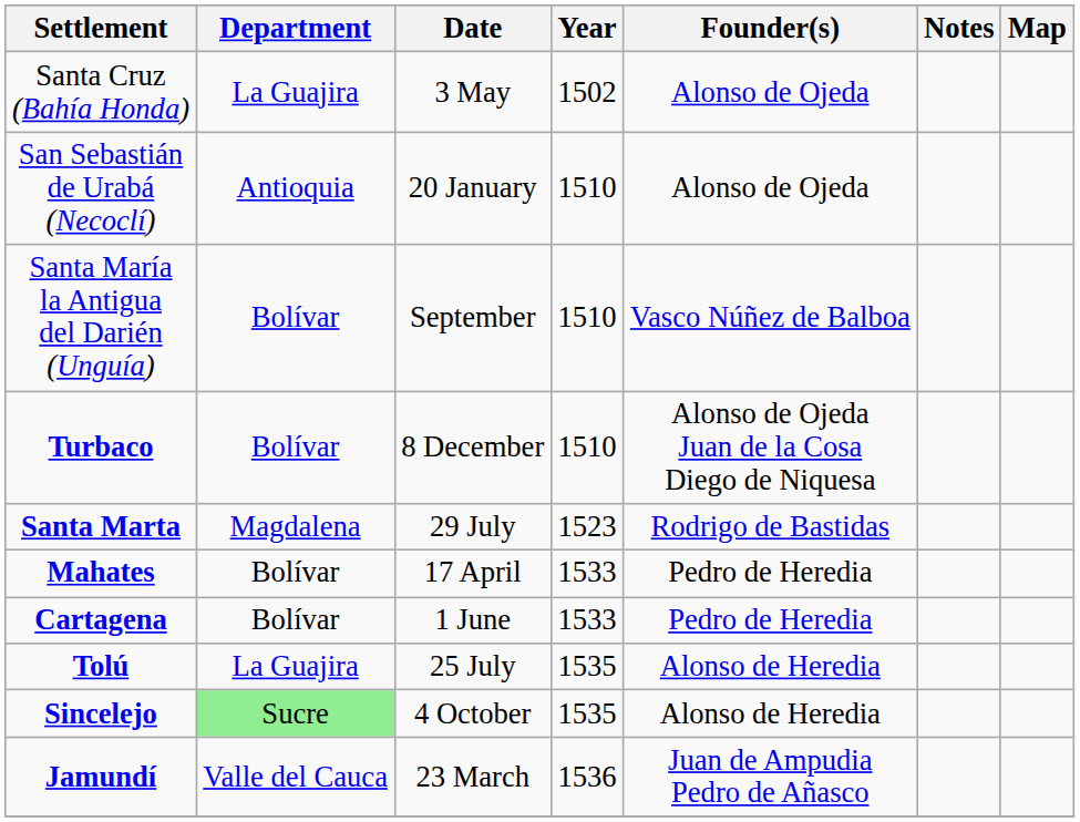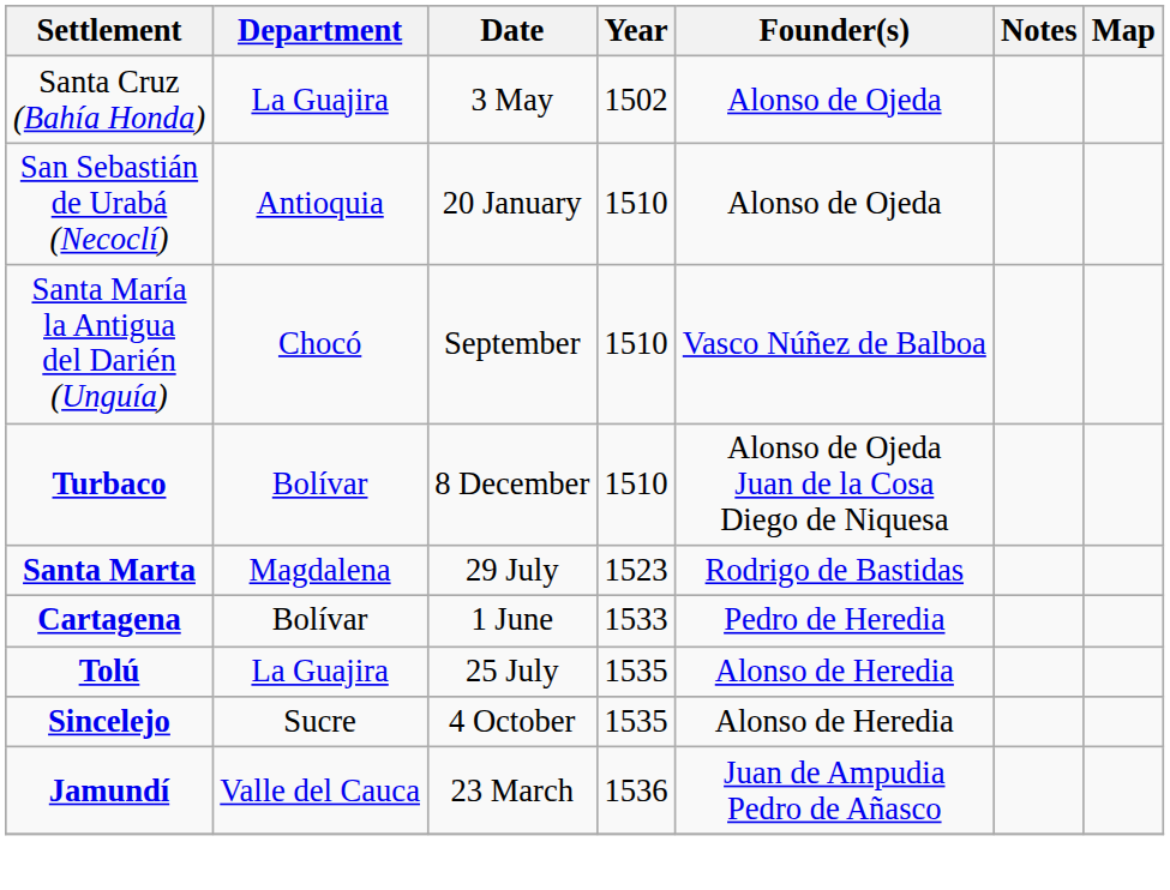Santa María la Antigua del Darién (Unguía) | Department: Bolívar -> Chocó
- row: Mahates | Bolívar | 17 April | 1533 | Pedro de Heredia
Sincelejo | Department: lightgreen background -> no background
